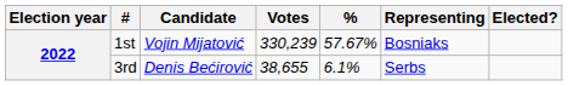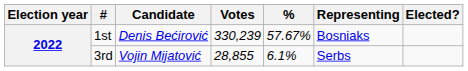1st | Candidate: Vojin Mijatović -> Denis Bećirović
3rd | Candidate: Denis Bećirović -> Vojin Mijatović
3rd | Votes: 38,655 -> 28,855
